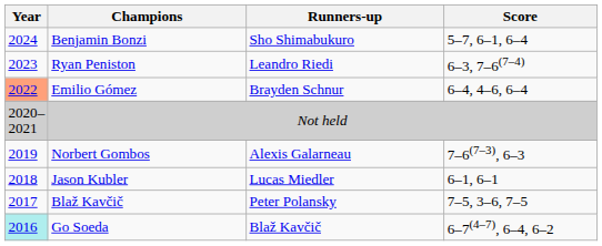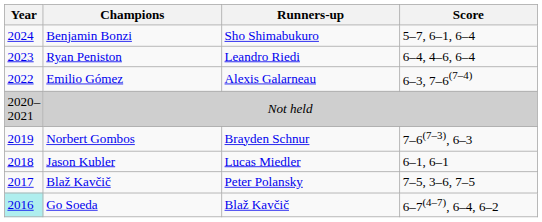Ryan Peniston | Score: 6–3, 7–6(7–4) -> 6–4, 4–6, 6–4
Emilio Gómez | Year: lightsalmon background -> no background
Emilio Gómez | Runners-up: Brayden Schnur -> Alexis Galarneau
Emilio Gómez | Score: 6–4, 4–6, 6–4 -> 6–3, 7–6(7–4)
Norbert Gombos | Runners-up: Alexis Galarneau -> Brayden Schnur
